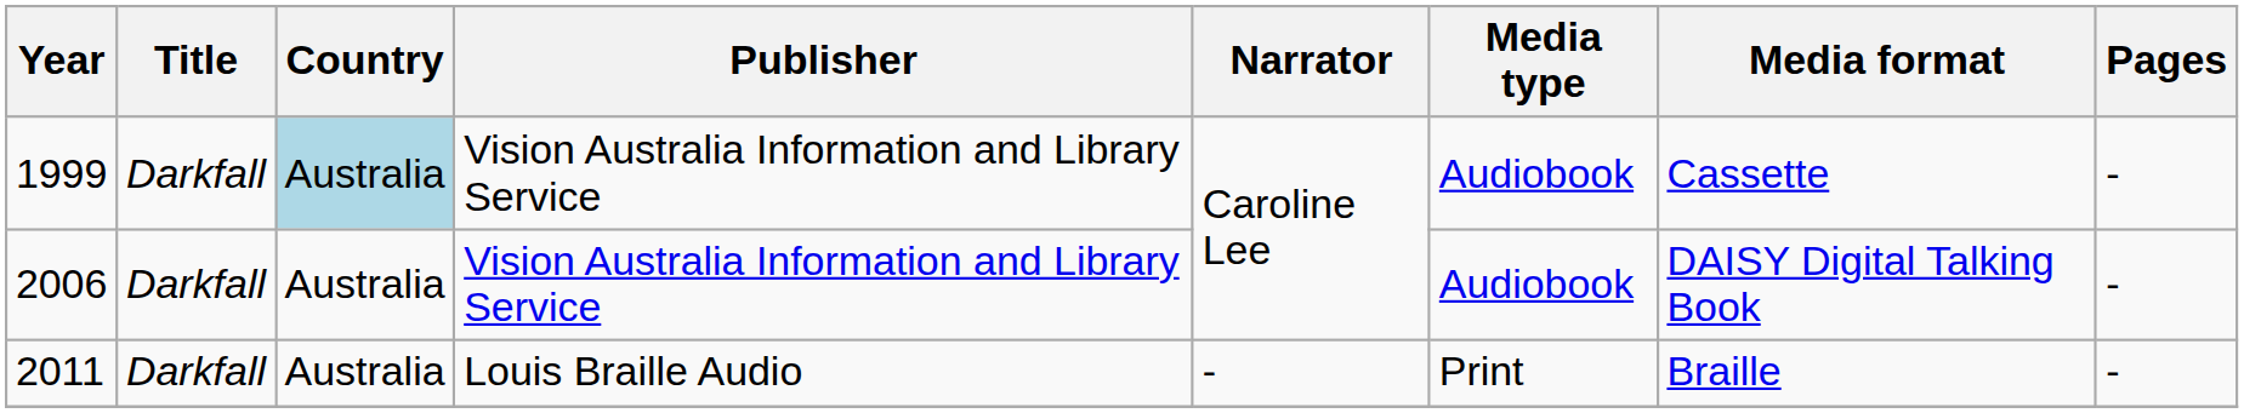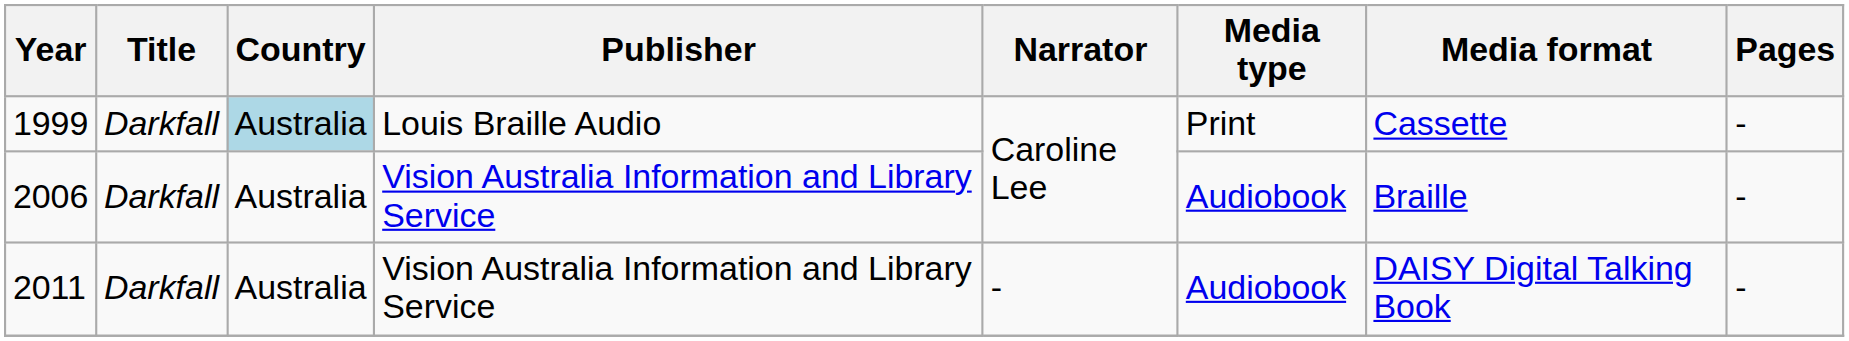1999 | Publisher: Vision Australia Information and Library Service -> Louis Braille Audio
1999 | Media type: Audiobook -> Print
2006 | Media format: DAISY Digital Talking Book -> Braille
2011 | Publisher: Louis Braille Audio -> Vision Australia Information and Library Service
2011 | Media type: Print -> Audiobook
2011 | Media format: Braille -> DAISY Digital Talking Book
